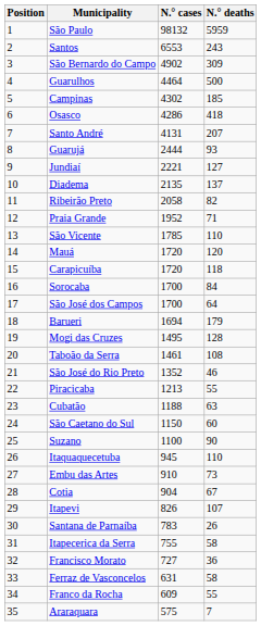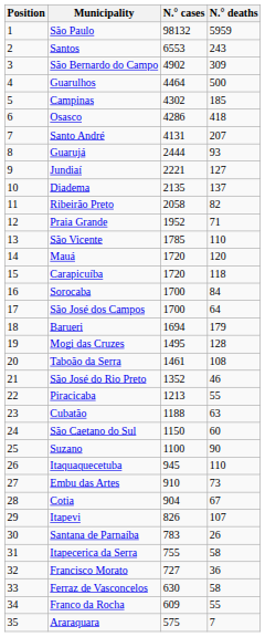Ferraz de Vasconcelos | N.° cases: 631 -> 630
